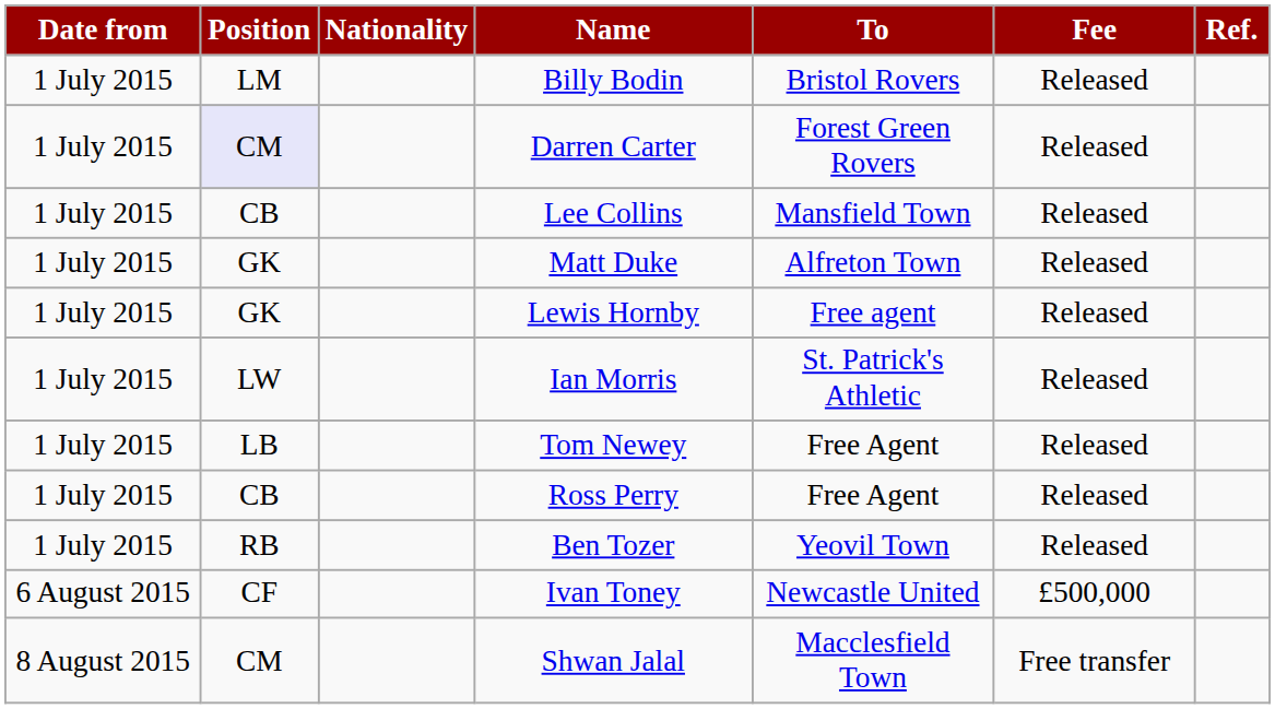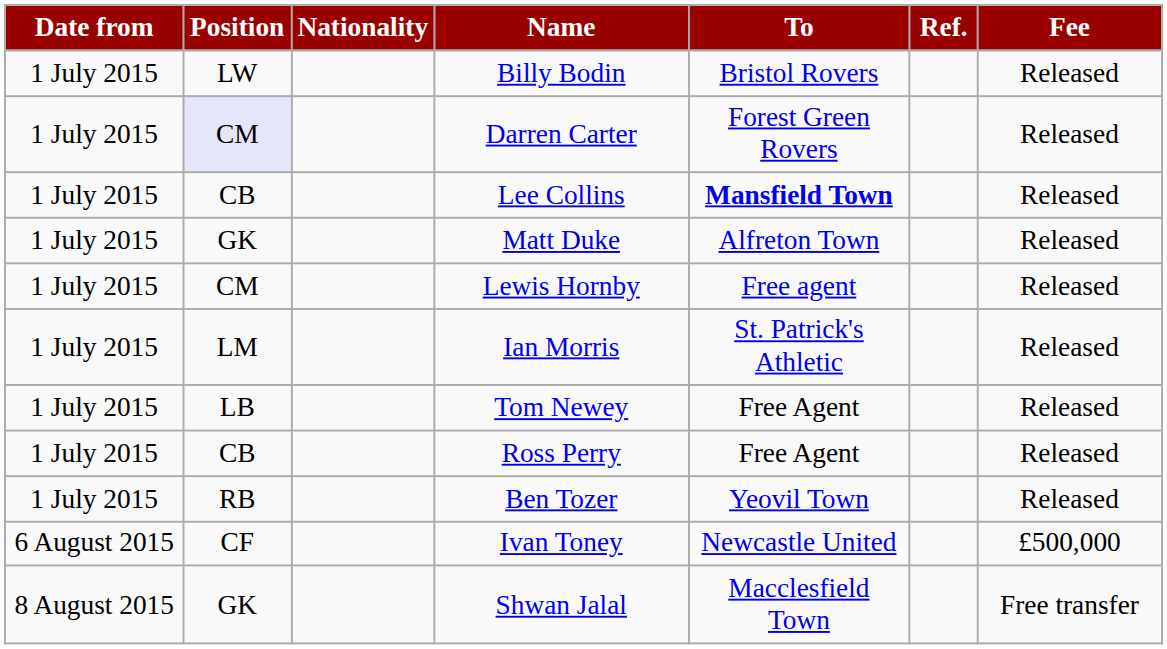columns swapped: Fee <-> Ref.
Billy Bodin | Position: LM -> LW
Lee Collins | To: normal -> bold
Lewis Hornby | Position: GK -> CM
Ian Morris | Position: LW -> LM
Shwan Jalal | Position: CM -> GK
